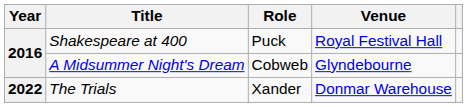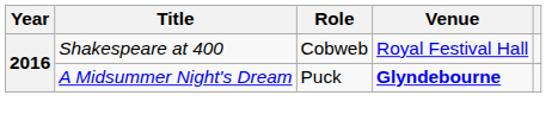Shakespeare at 400 | Role: Puck -> Cobweb
A Midsummer Night's Dream | Role: Cobweb -> Puck
A Midsummer Night's Dream | Venue: normal -> bold
- row: 2022 | The Trials | Xander | Donmar Warehouse
